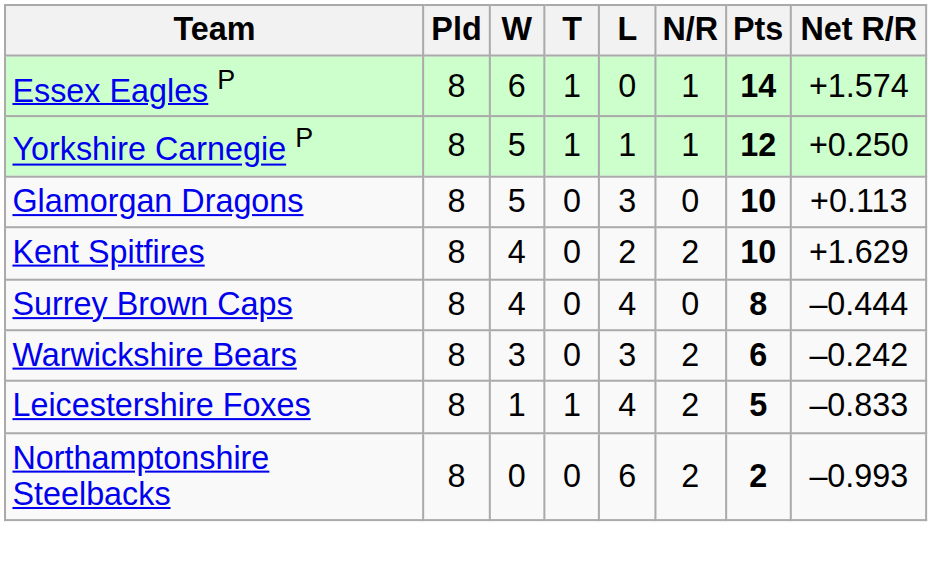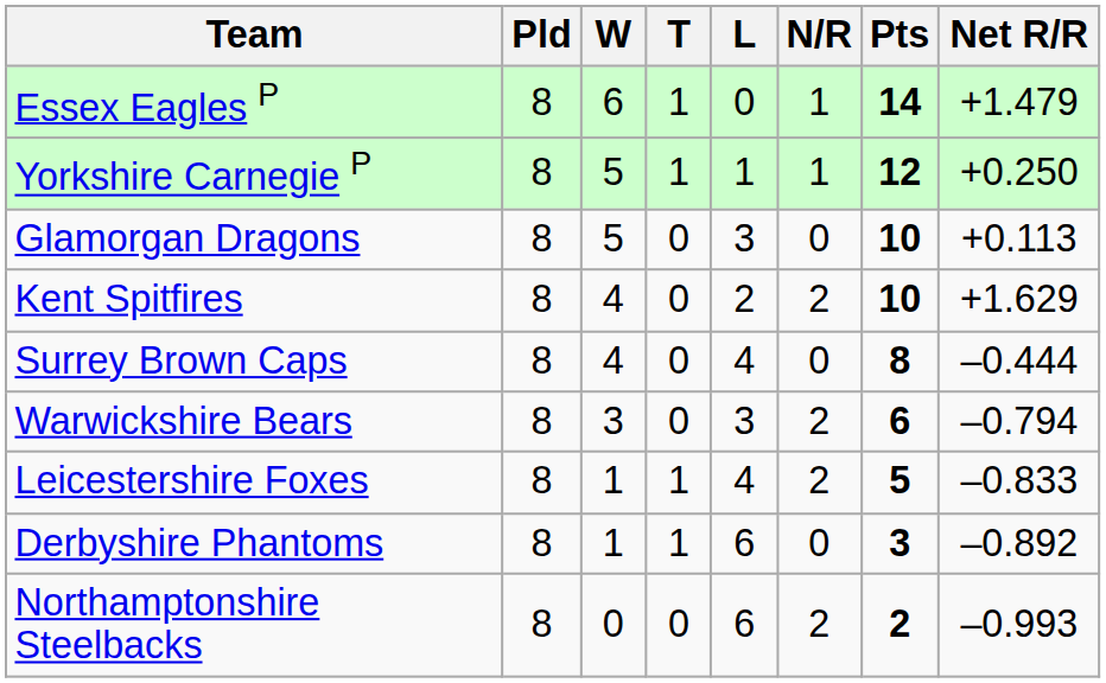Essex Eagles P | Net R/R: +1.574 -> +1.479
Warwickshire Bears | Net R/R: –0.242 -> –0.794
+ row: Derbyshire Phantoms | 8 | 1 | 1 | 6 | 0 | 3 | –0.892
